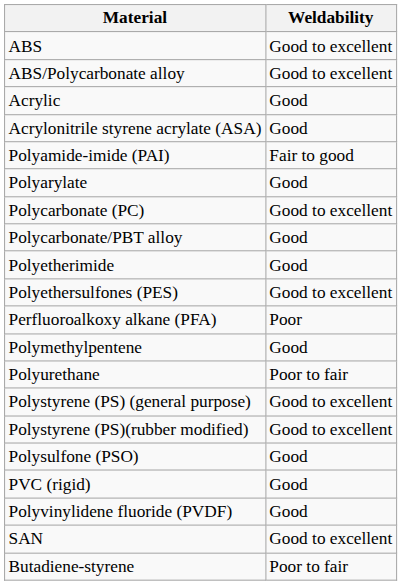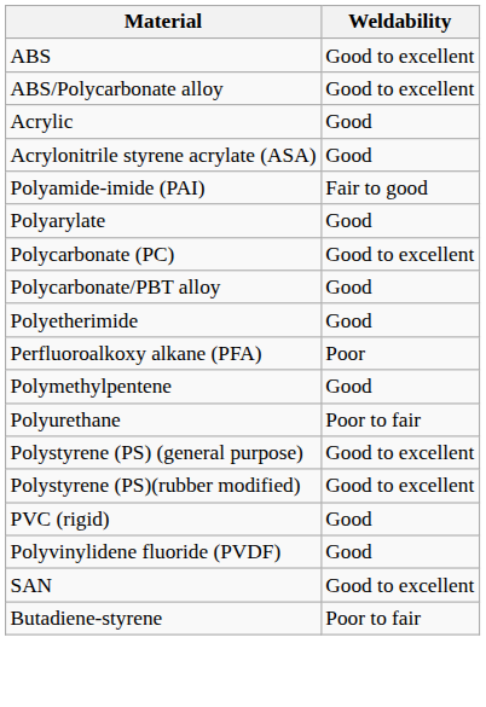- row: Polyethersulfones (PES) | Good to excellent
- row: Polysulfone (PSO) | Good
